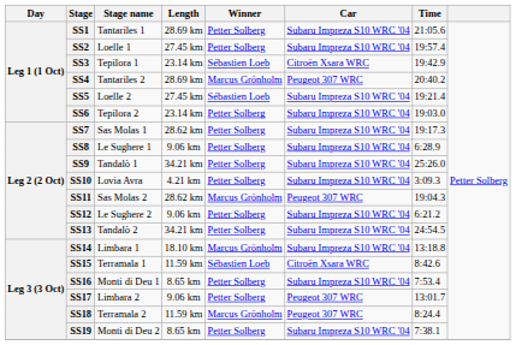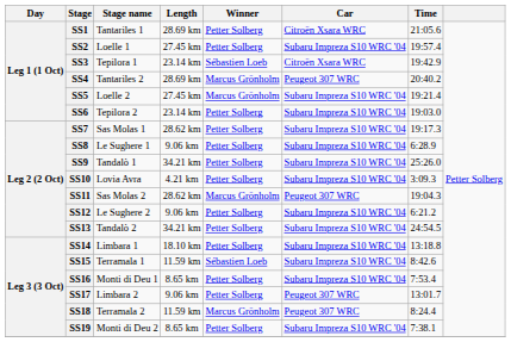SS1 | Car: Subaru Impreza S10 WRC '04 -> Citroën Xsara WRC
SS5 | Winner: Sébastien Loeb -> Marcus Grönholm
SS14 | Winner: Marcus Grönholm -> Petter Solberg
SS15 | Car: Citroën Xsara WRC -> Subaru Impreza S10 WRC '04
